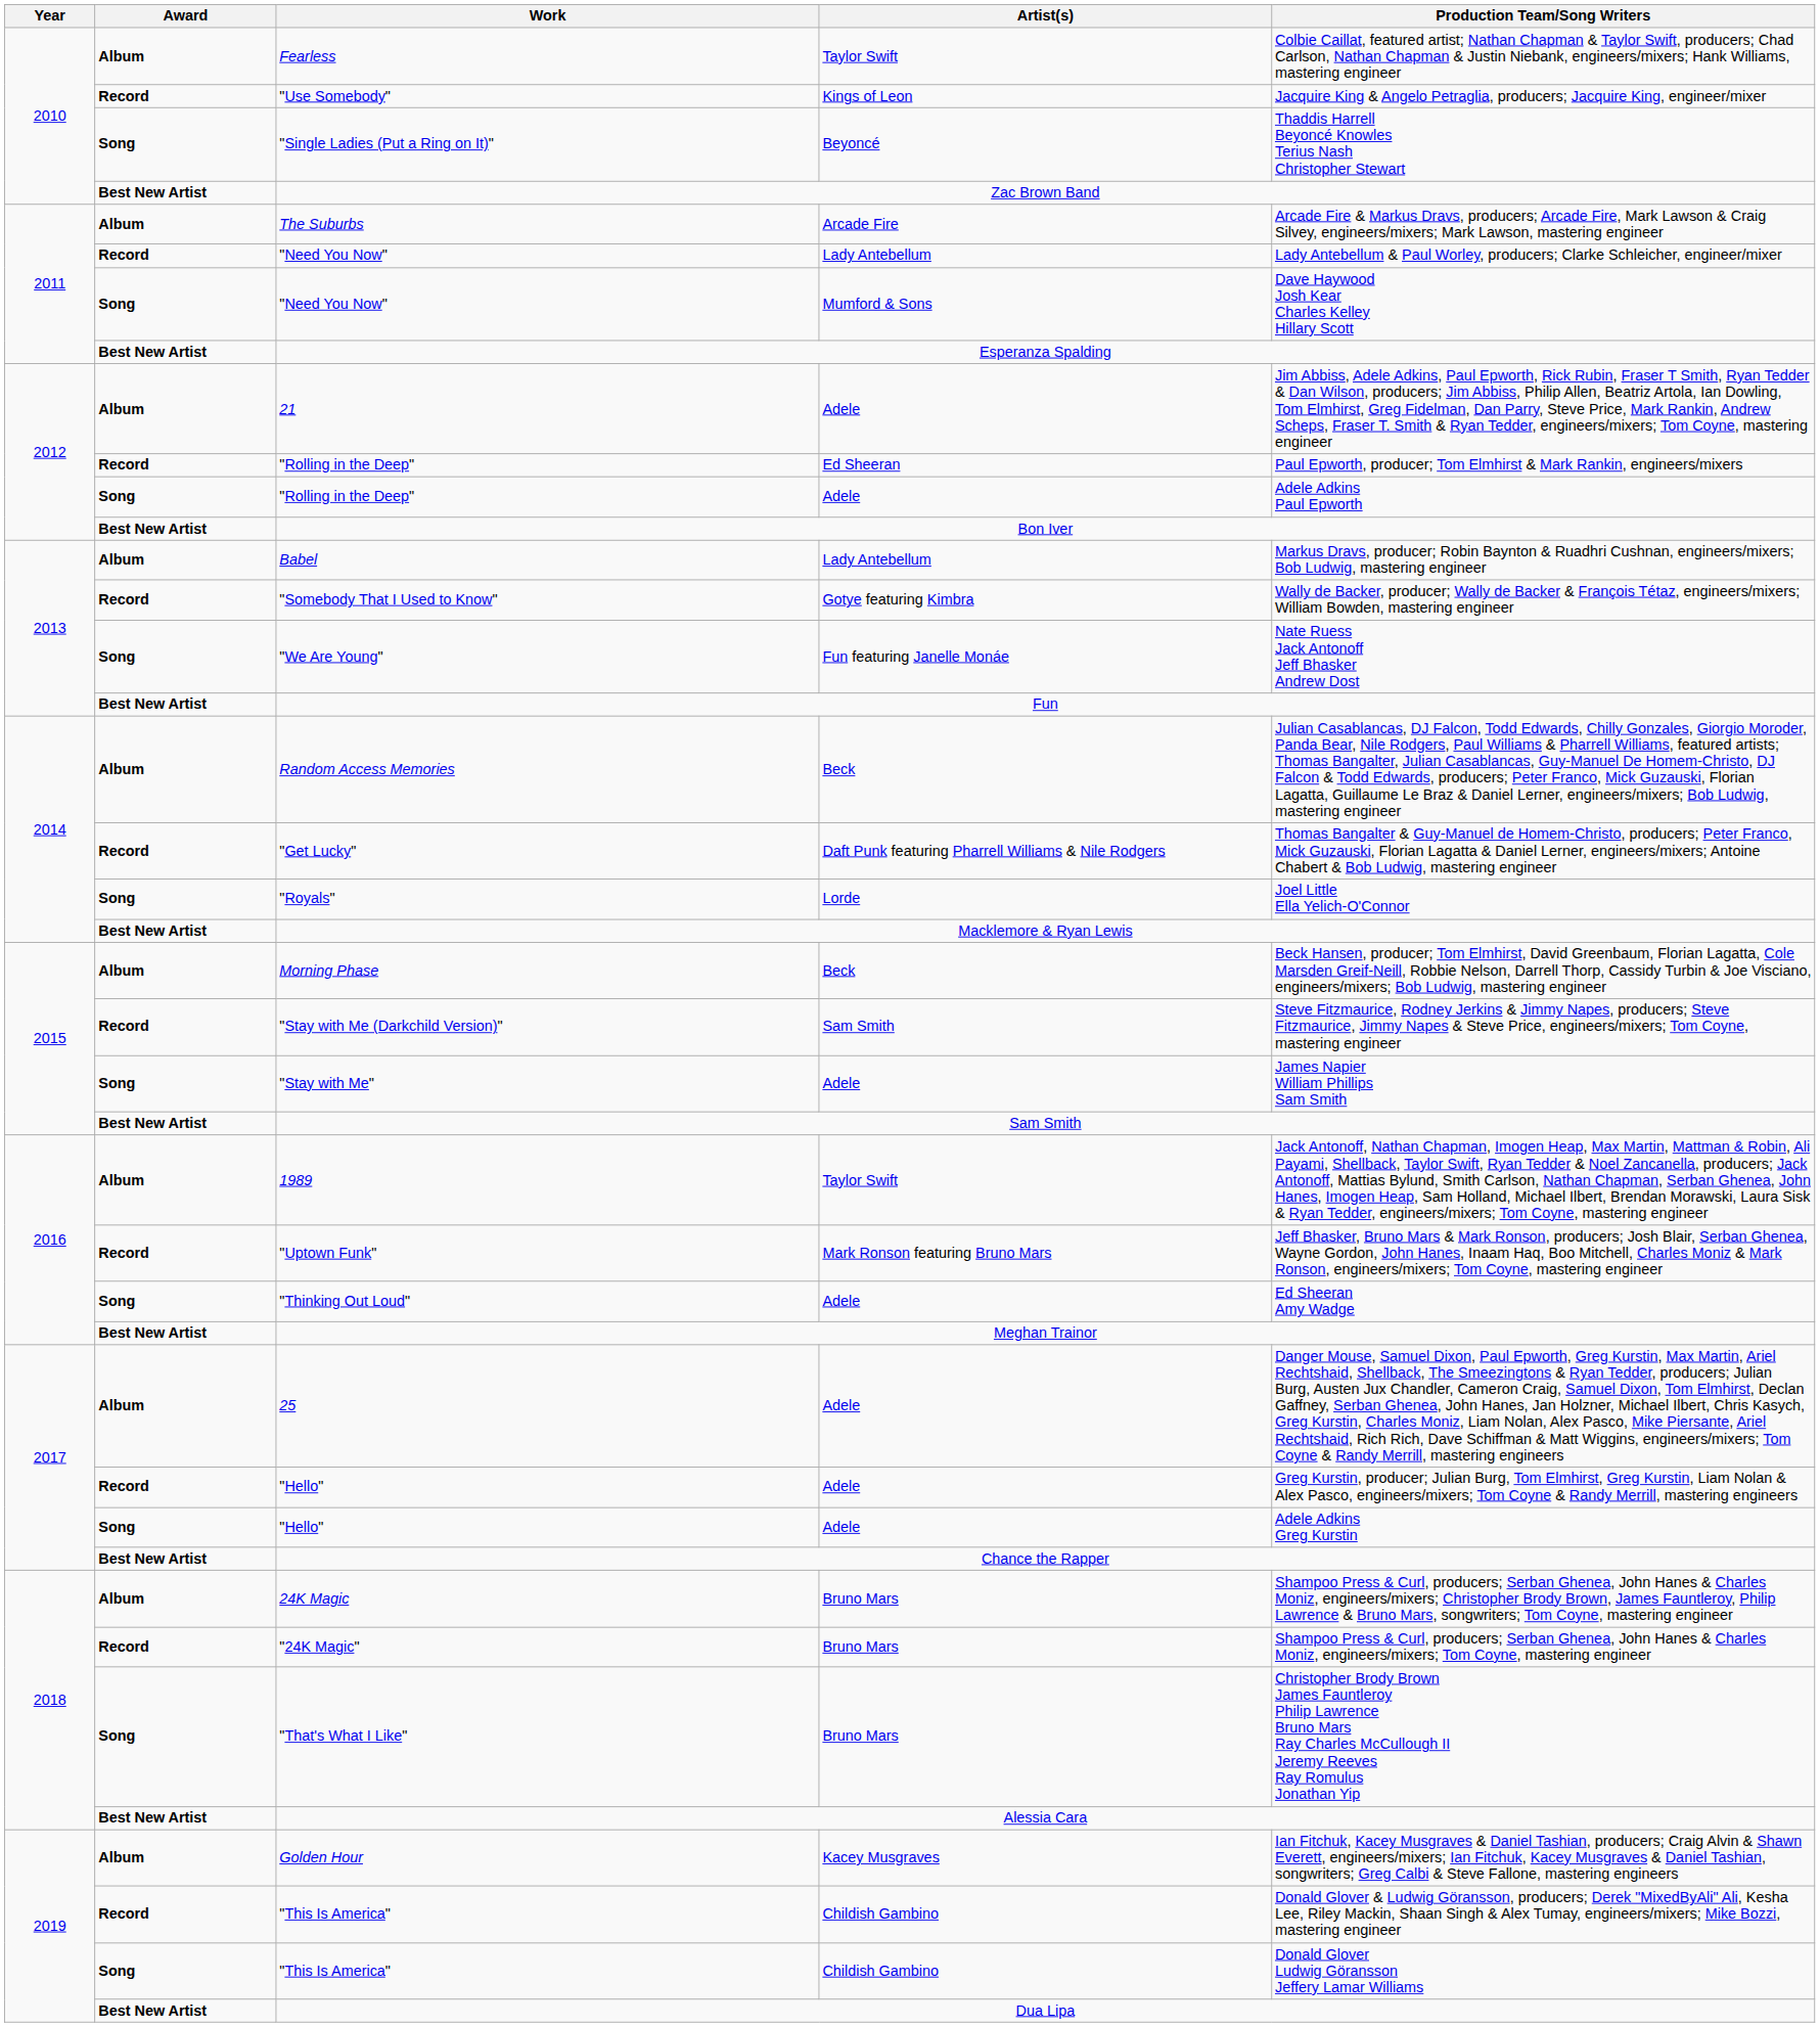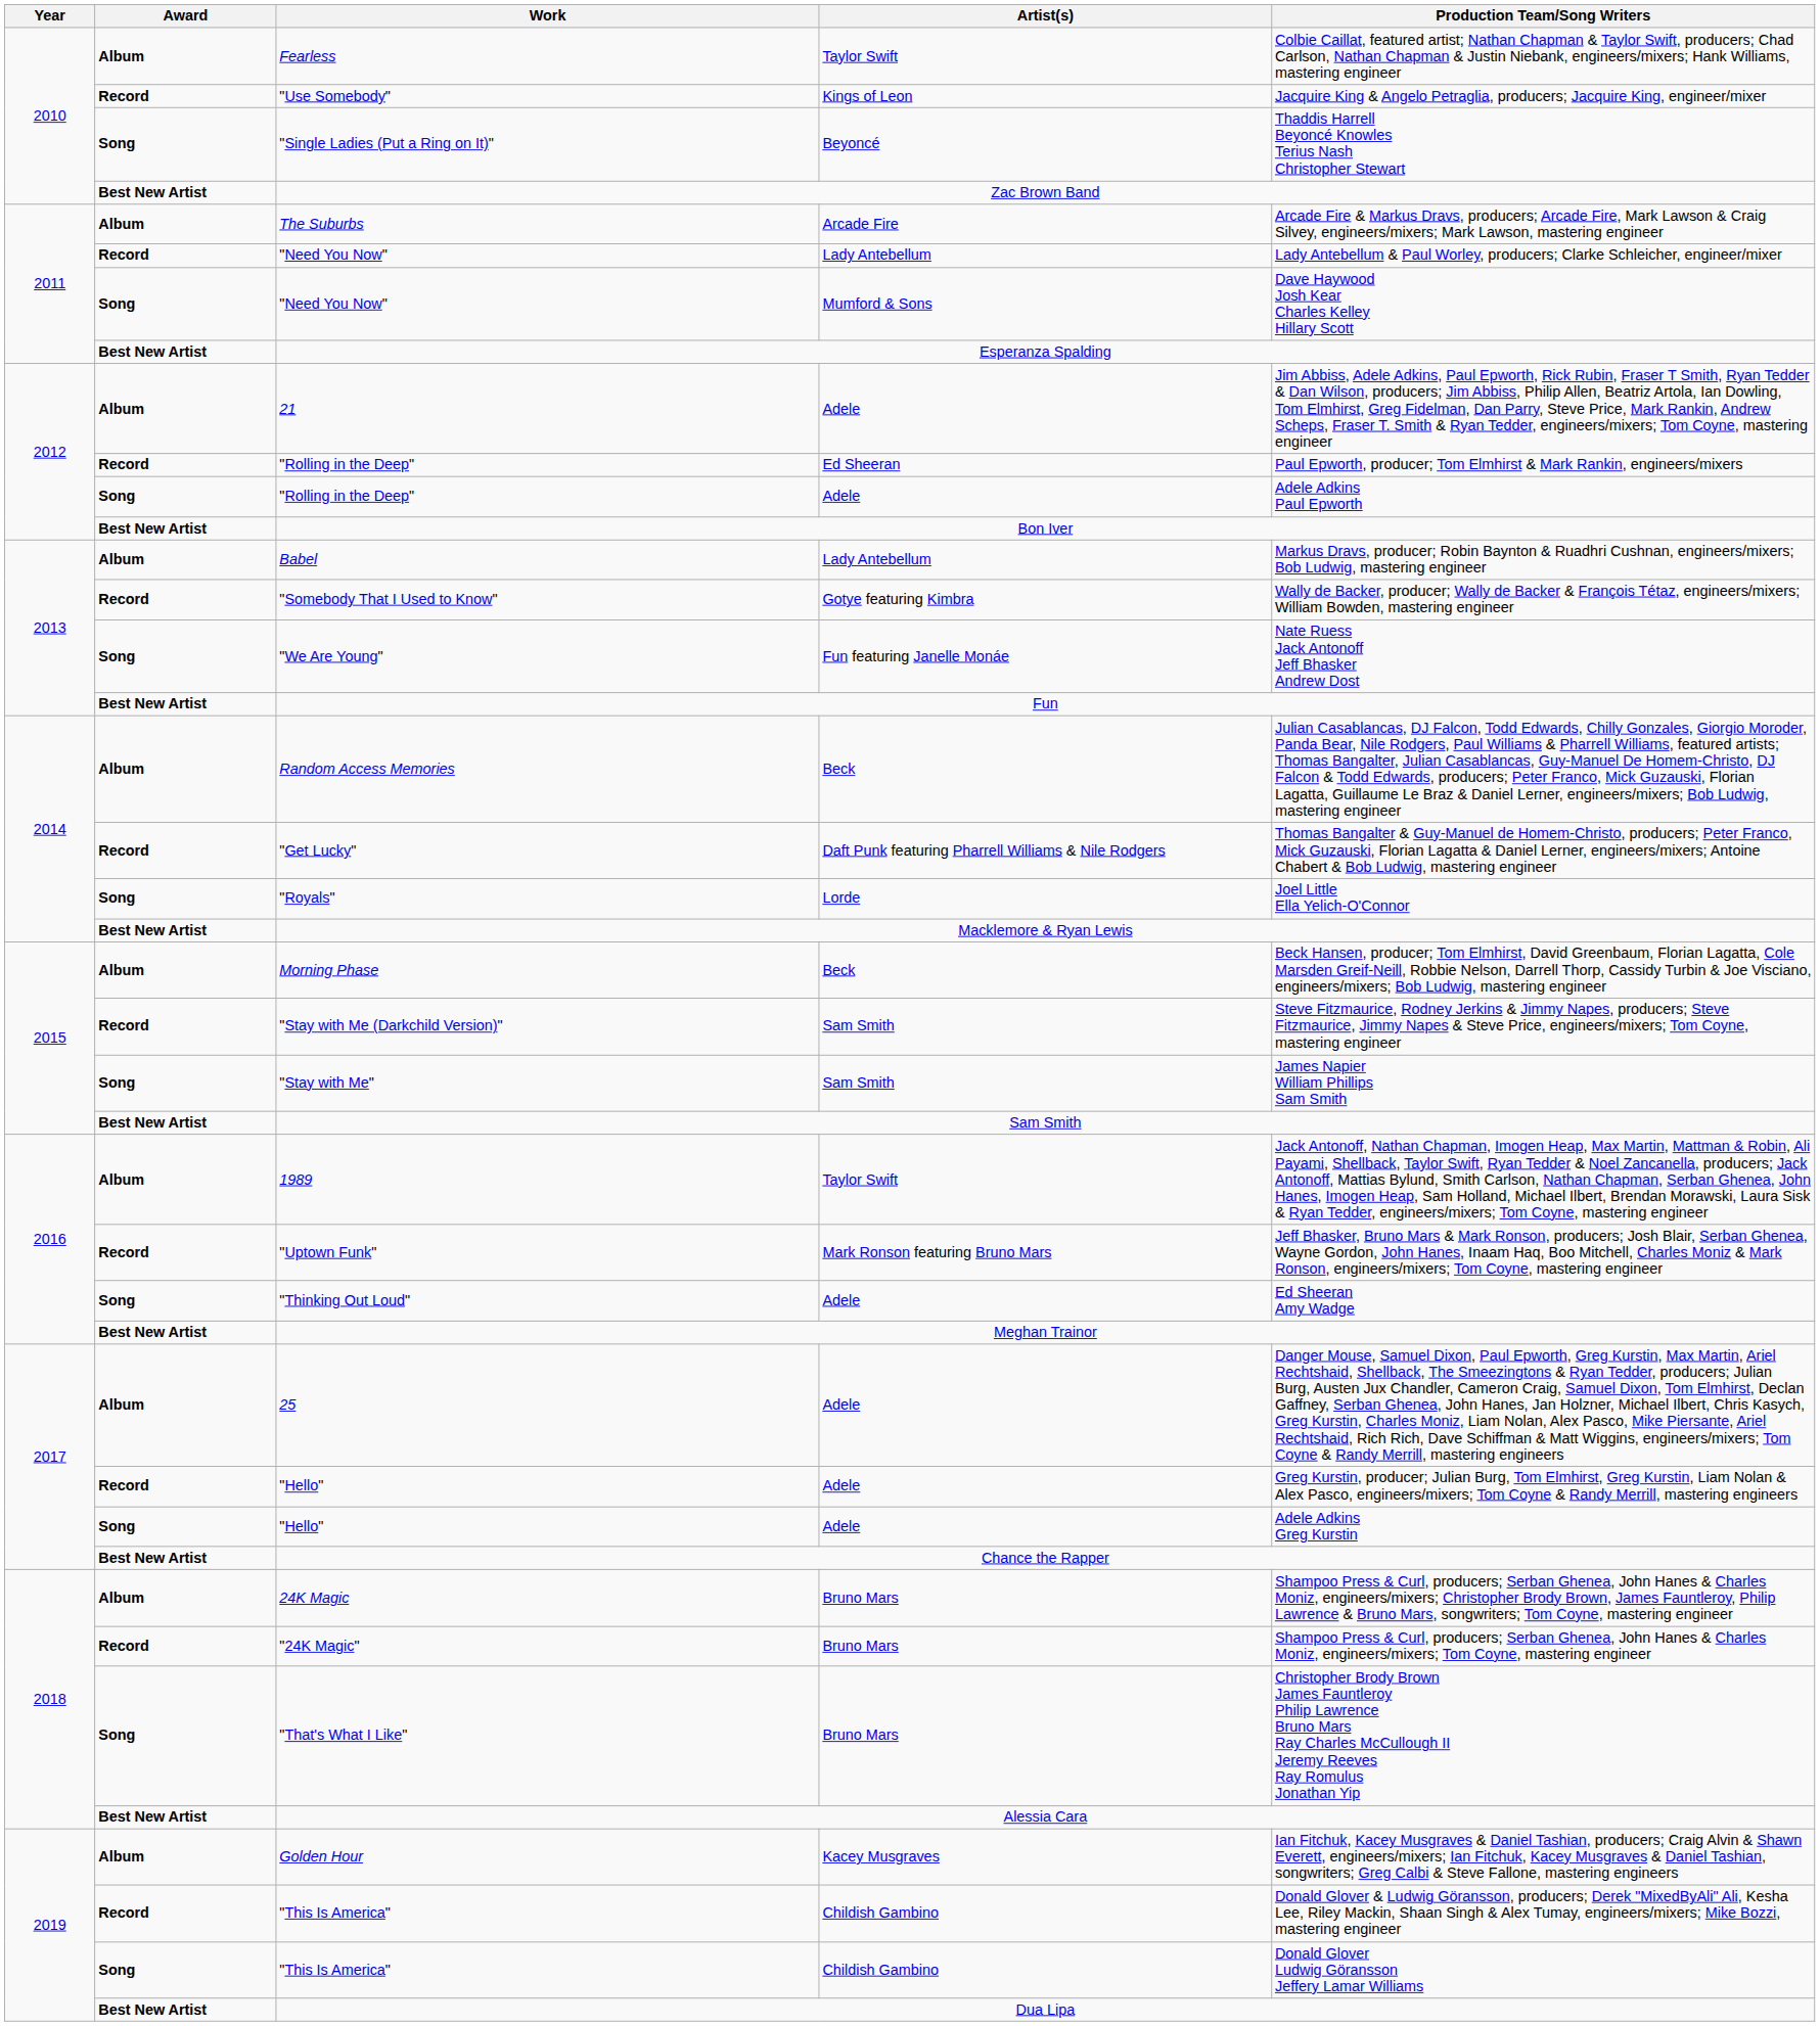"Stay with Me" | Artist(s): Adele -> Sam Smith
